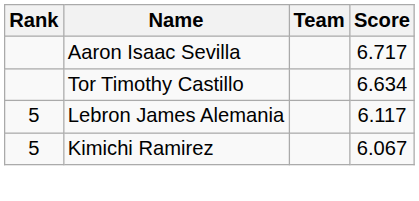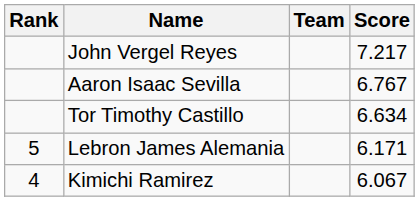+ row: John Vergel Reyes | 7.217
Aaron Isaac Sevilla | Score: 6.717 -> 6.767
Lebron James Alemania | Score: 6.117 -> 6.171
Kimichi Ramirez | Rank: 5 -> 4
